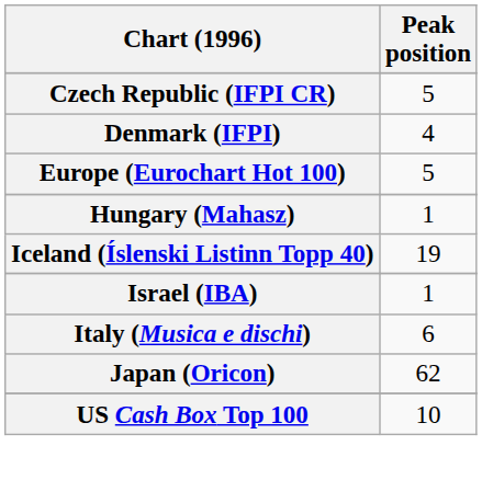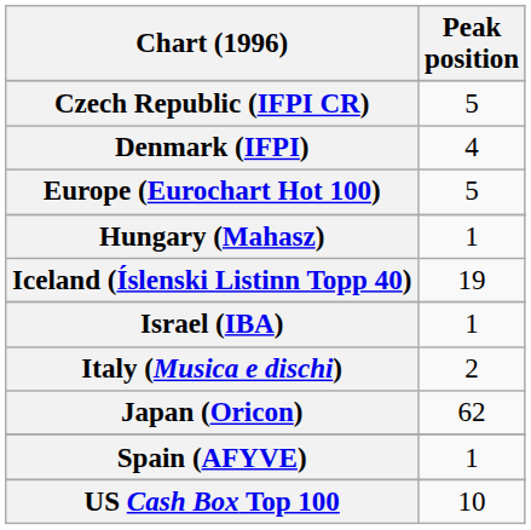Italy (Musica e dischi) | Peak position: 6 -> 2
+ row: Spain (AFYVE) | 1
